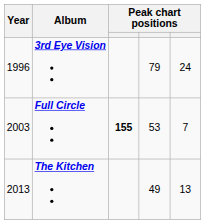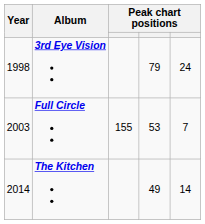3rd Eye Vision | Year: 1996 -> 1998
Full Circle | column 3: bold -> normal
The Kitchen | Year: 2013 -> 2014
The Kitchen | column 5: 13 -> 14
